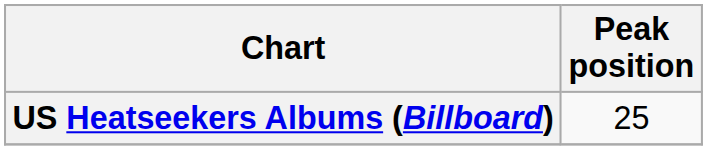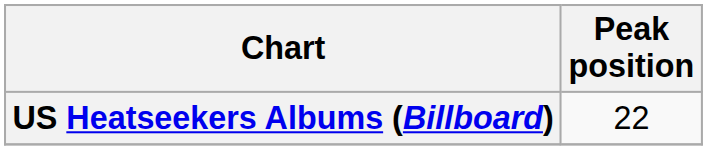US Heatseekers Albums (Billboard) | Peak position: 25 -> 22
